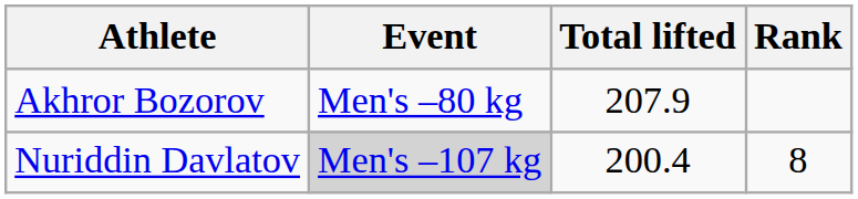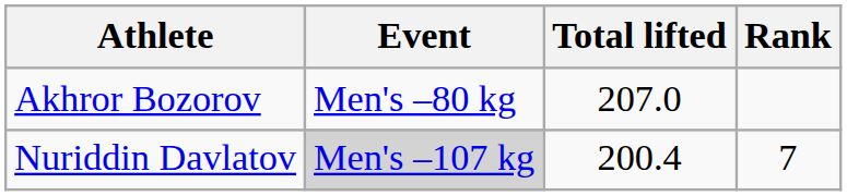Akhror Bozorov | Total lifted: 207.9 -> 207.0
Nuriddin Davlatov | Rank: 8 -> 7
